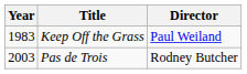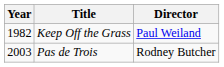Keep Off the Grass | Year: 1983 -> 1982
